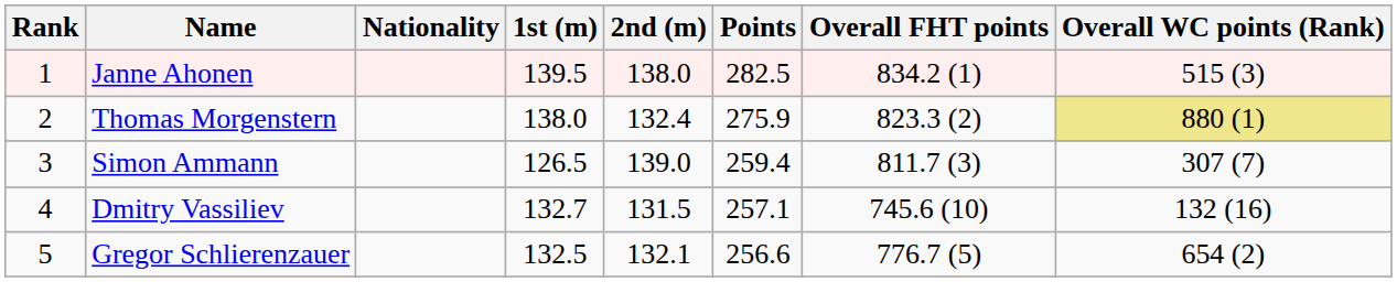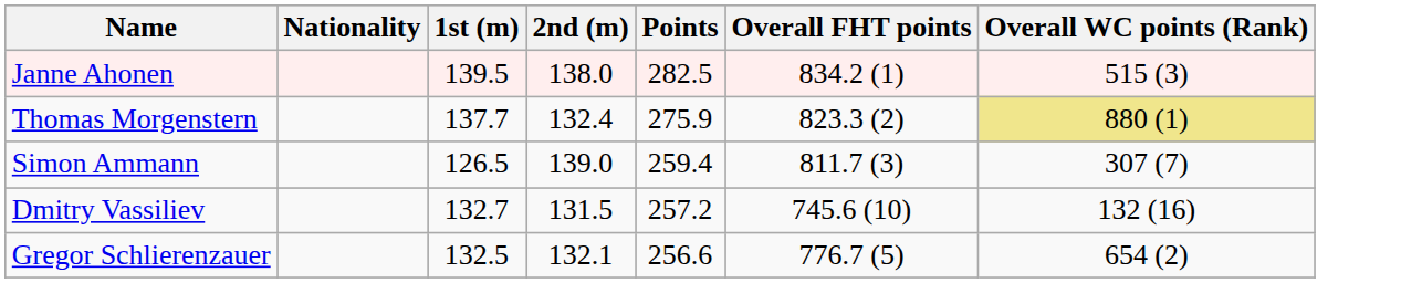- column: Rank | 1 | 2 | 3 | 4 | 5
Thomas Morgenstern | 1st (m): 138.0 -> 137.7
Dmitry Vassiliev | Points: 257.1 -> 257.2
